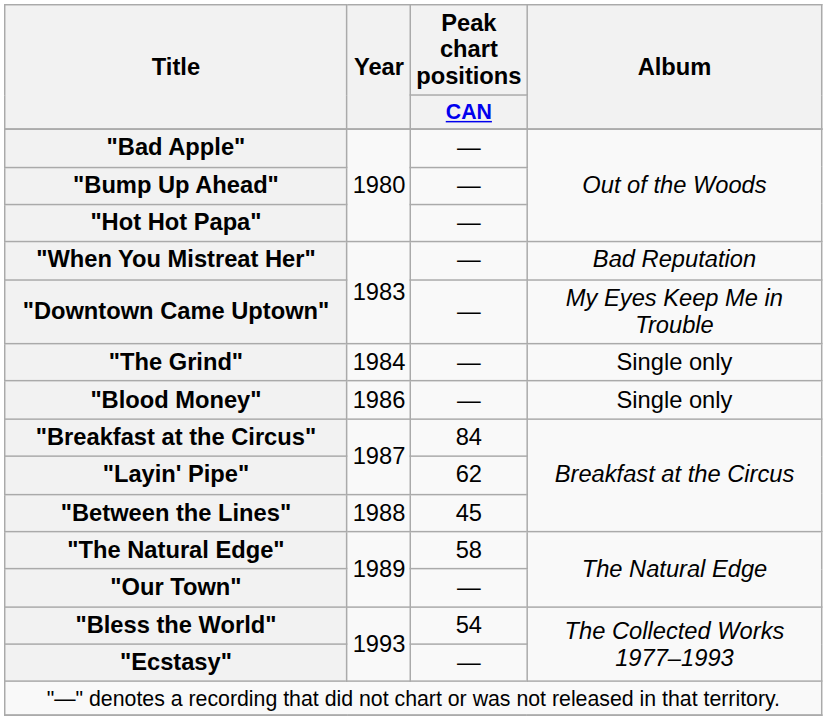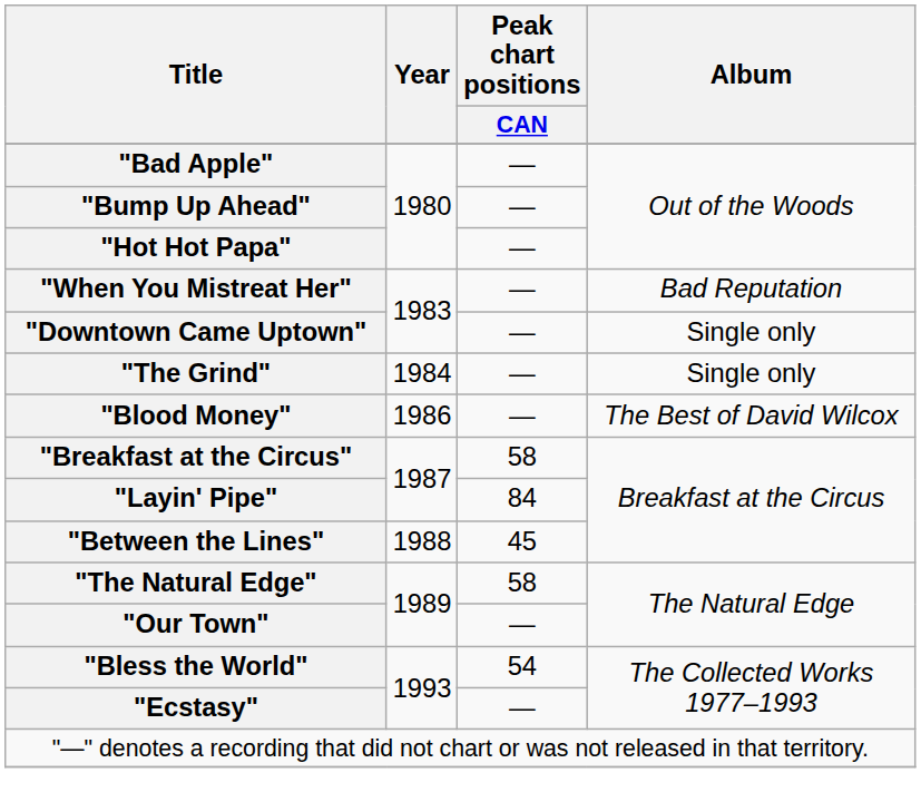"Downtown Came Uptown" | Album: My Eyes Keep Me in Trouble -> Single only
"Blood Money" | Album: Single only -> The Best of David Wilcox
"Breakfast at the Circus" | Peak chart positions / CAN: 84 -> 58
"Layin' Pipe" | Peak chart positions / CAN: 62 -> 84
